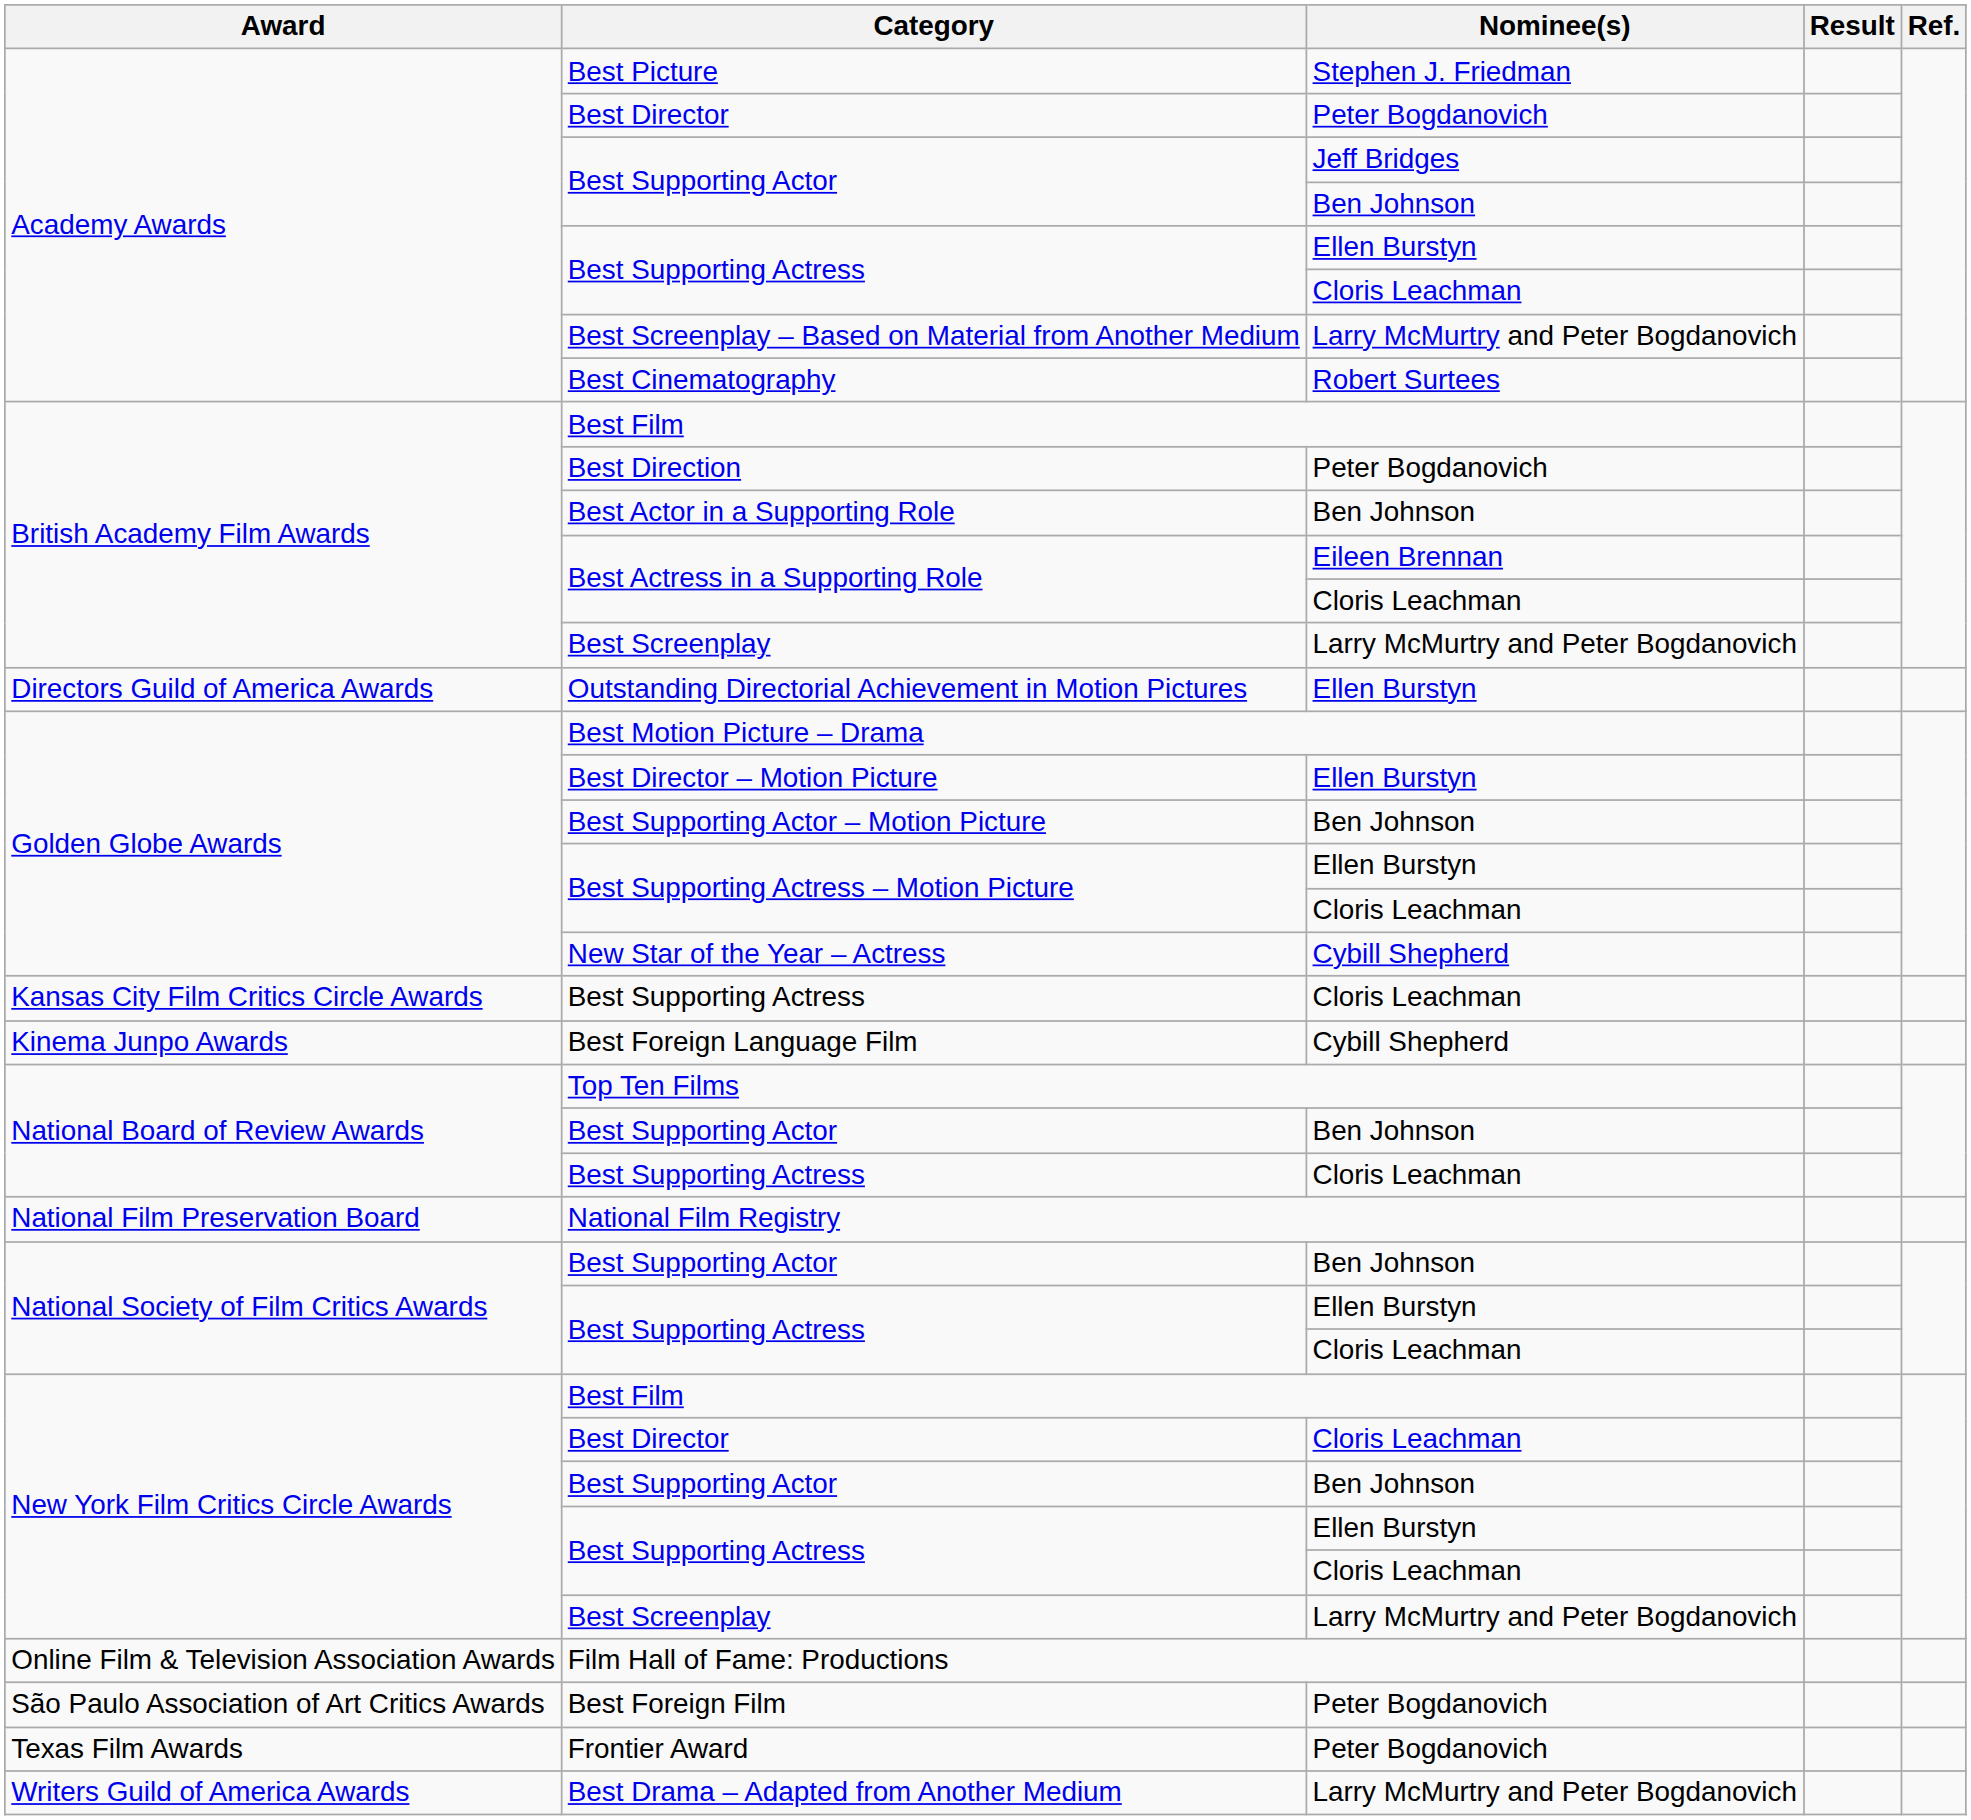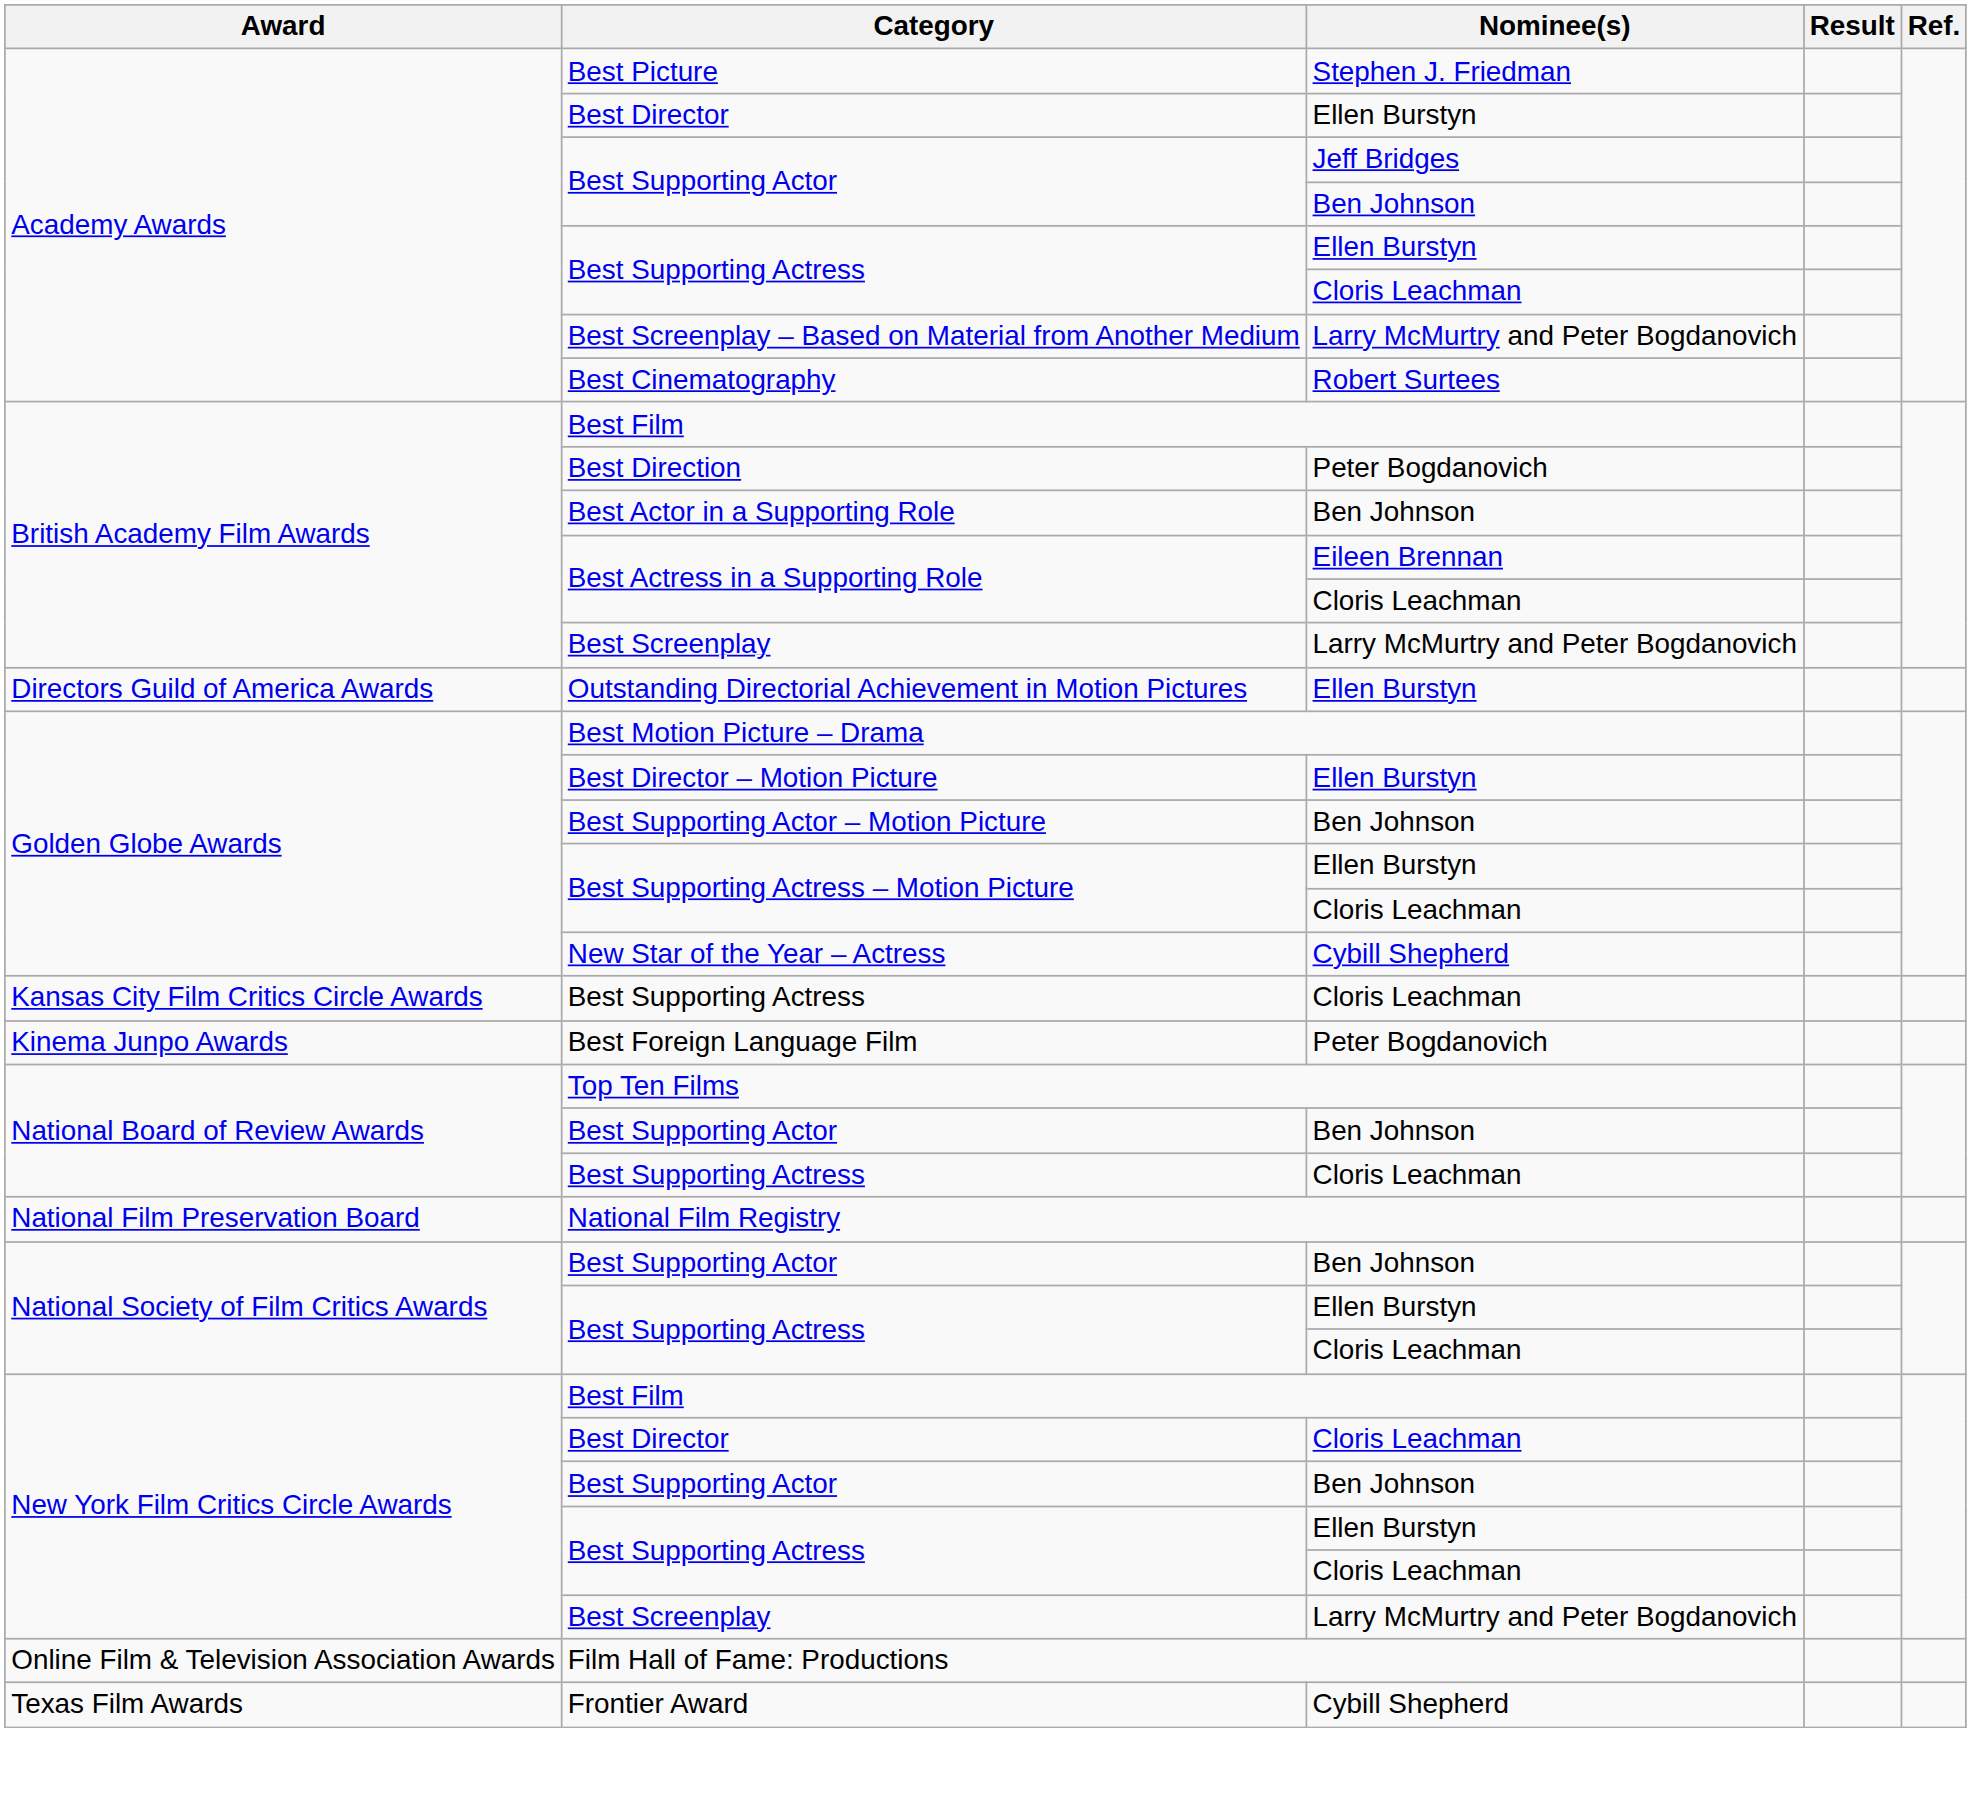Academy Awards / Best Director | Nominee(s): Peter Bogdanovich -> Ellen Burstyn
Best Foreign Language Film | Nominee(s): Cybill Shepherd -> Peter Bogdanovich
- row: São Paulo Association of Art Critics Awards | Best Foreign Film | Peter Bogdanovich
Frontier Award | Nominee(s): Peter Bogdanovich -> Cybill Shepherd
- row: Writers Guild of America Awards | Best Drama – Adapted from Another Medium | Larry McMurtry and Peter Bogdanovich
